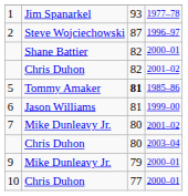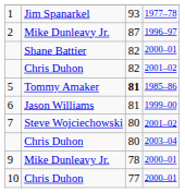2 | column 2: Steve Wojciechowski -> Mike Dunleavy Jr.
7 | column 2: Mike Dunleavy Jr. -> Steve Wojciechowski
9 | column 3: 79 -> 78
